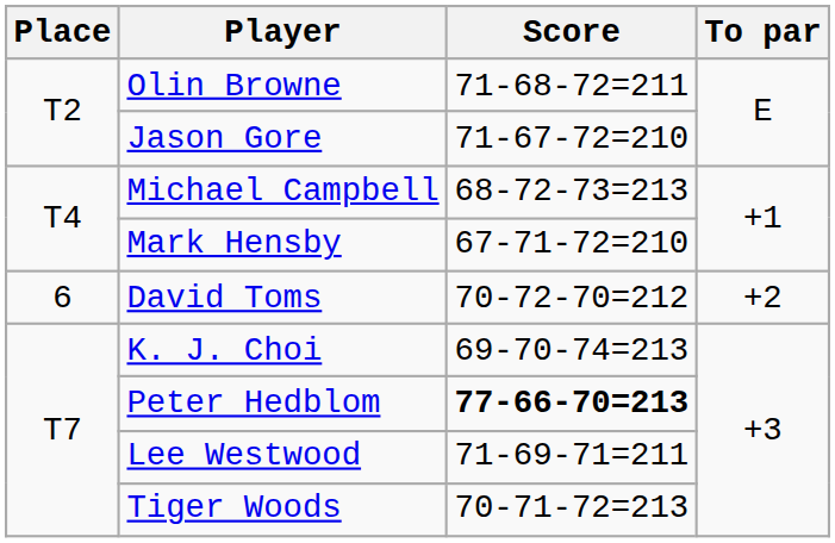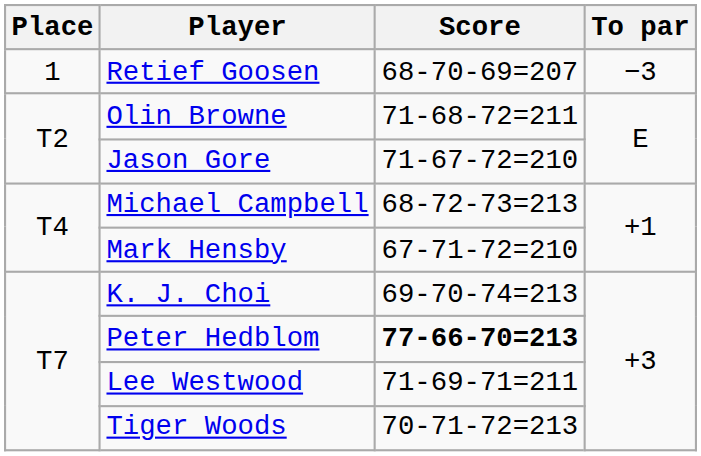+ row: 1 | Retief Goosen | 68-70-69=207 | −3
- row: 6 | David Toms | 70-72-70=212 | +2
